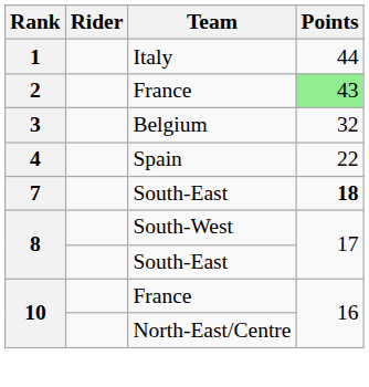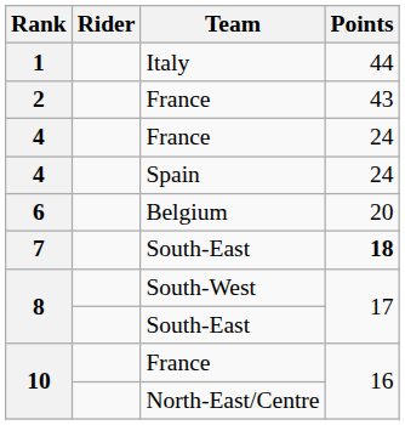2 | Points: lightgreen background -> no background
- row: 3 | Belgium | 32
+ row: 4 | France | 24
4 / Spain | Points: 22 -> 24
+ row: 6 | Belgium | 20
